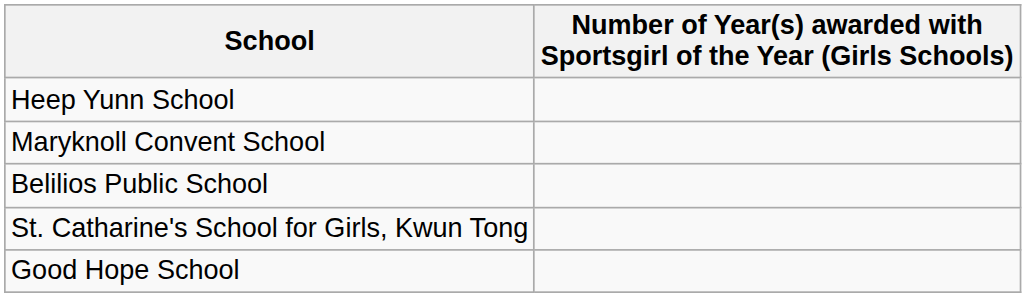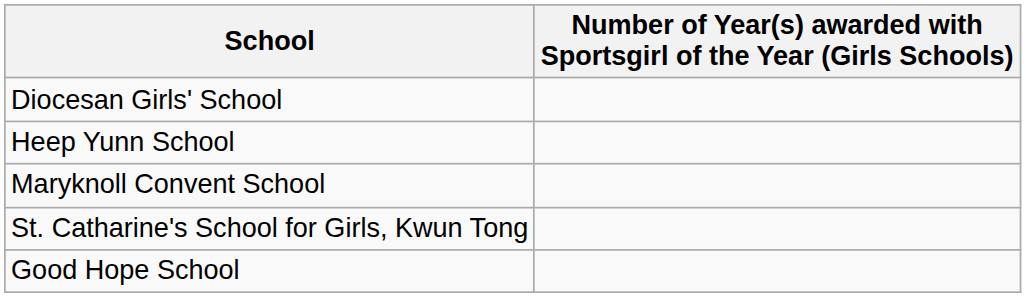+ row: Diocesan Girls' School
- row: Belilios Public School
